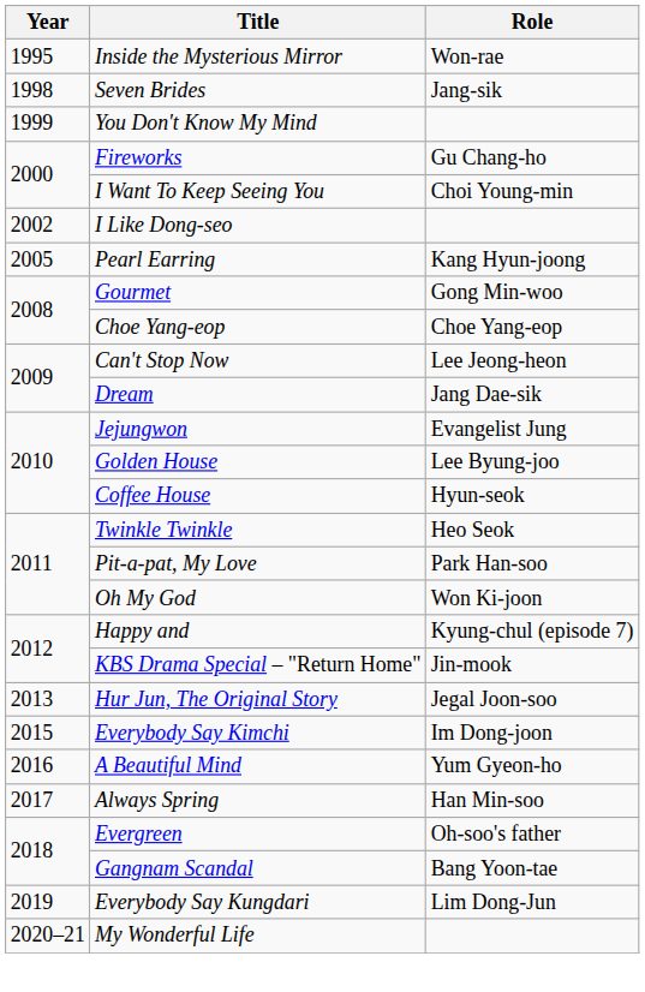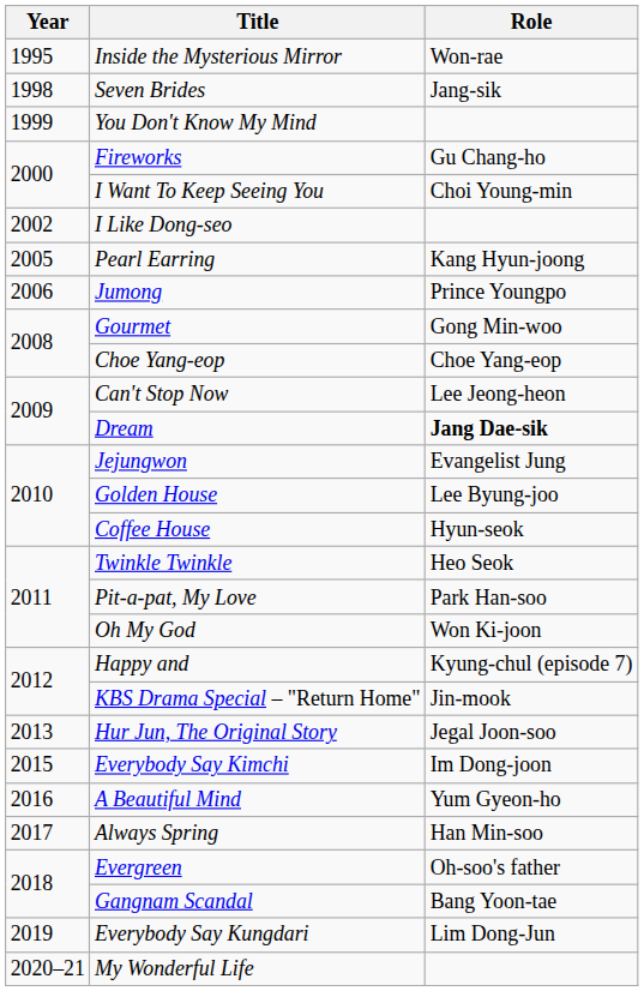+ row: 2006 | Jumong | Prince Youngpo
Dream | Role: normal -> bold
